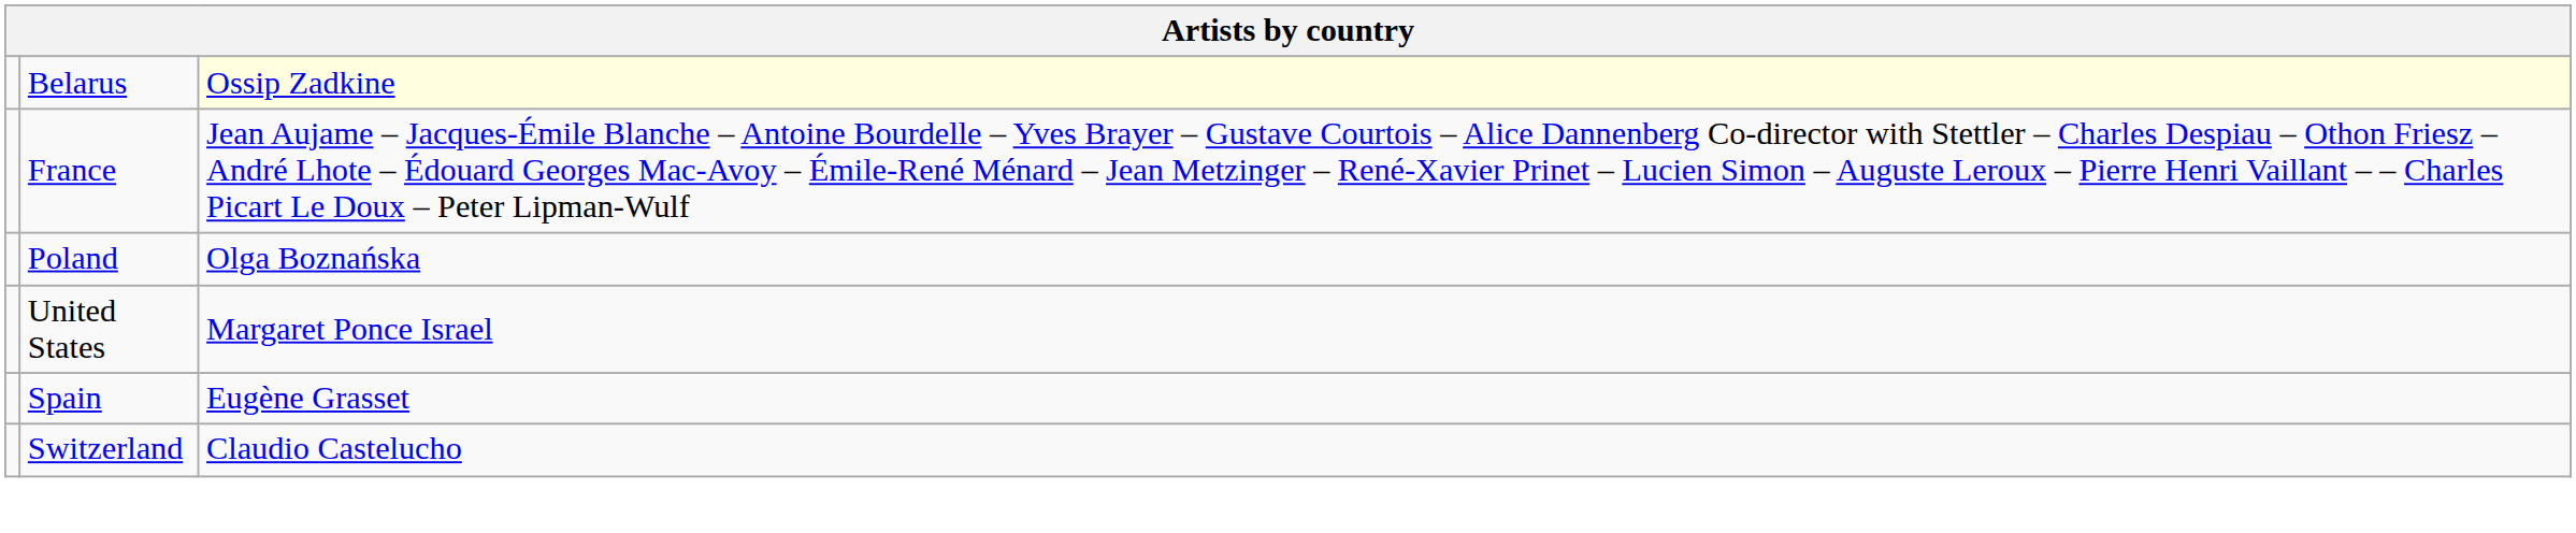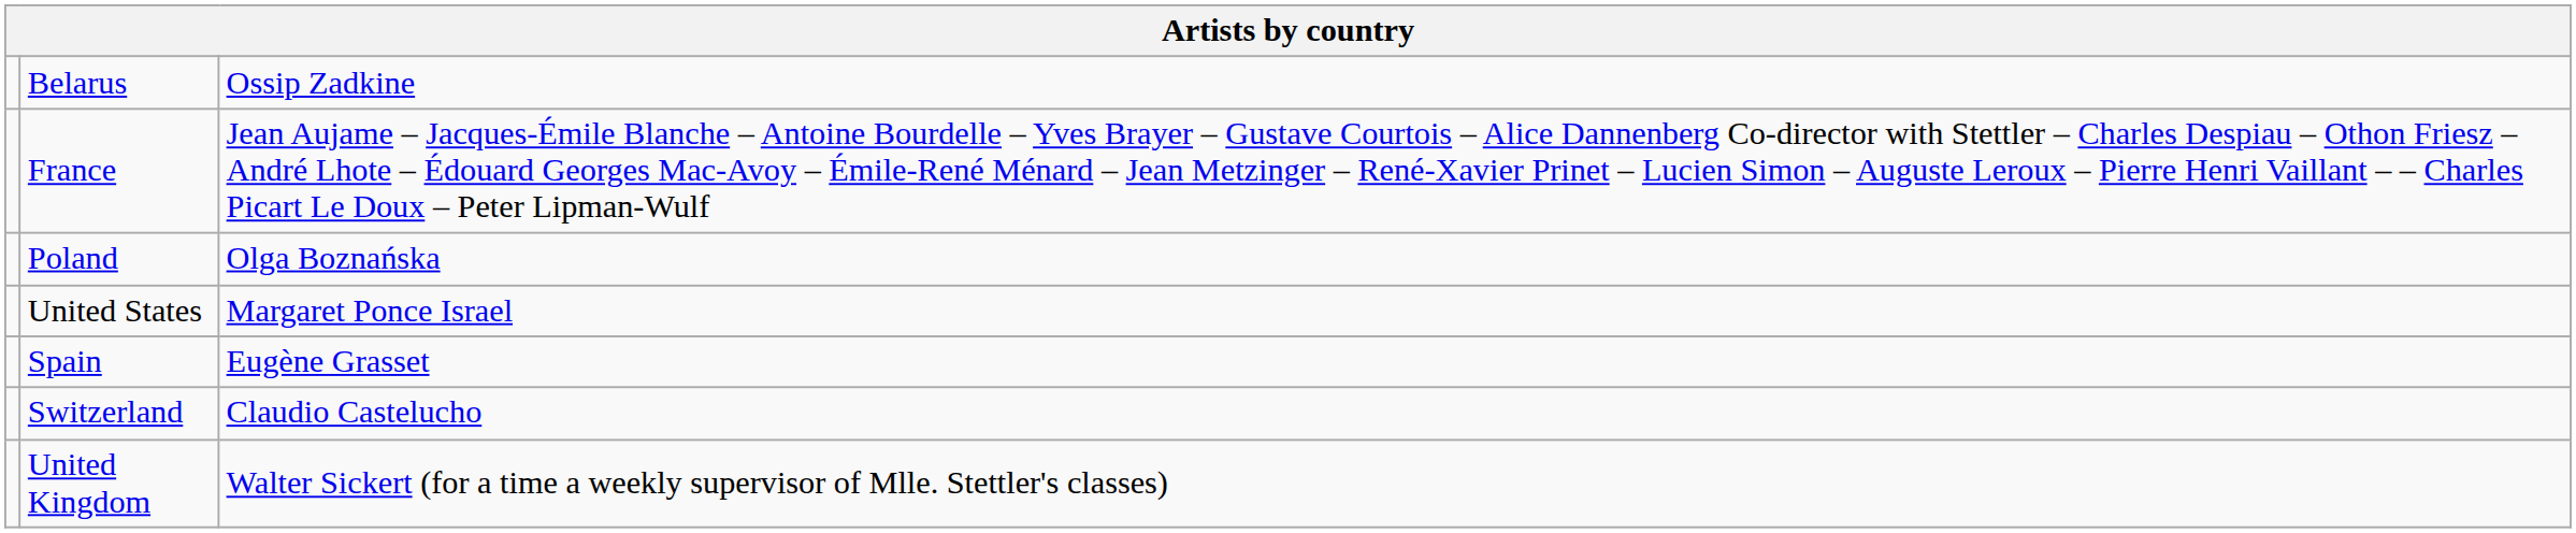Belarus | column 3: lightyellow background -> no background
+ row: United Kingdom | Walter Sickert (for a time a weekly supervisor of Mlle. Stettler's classes)
